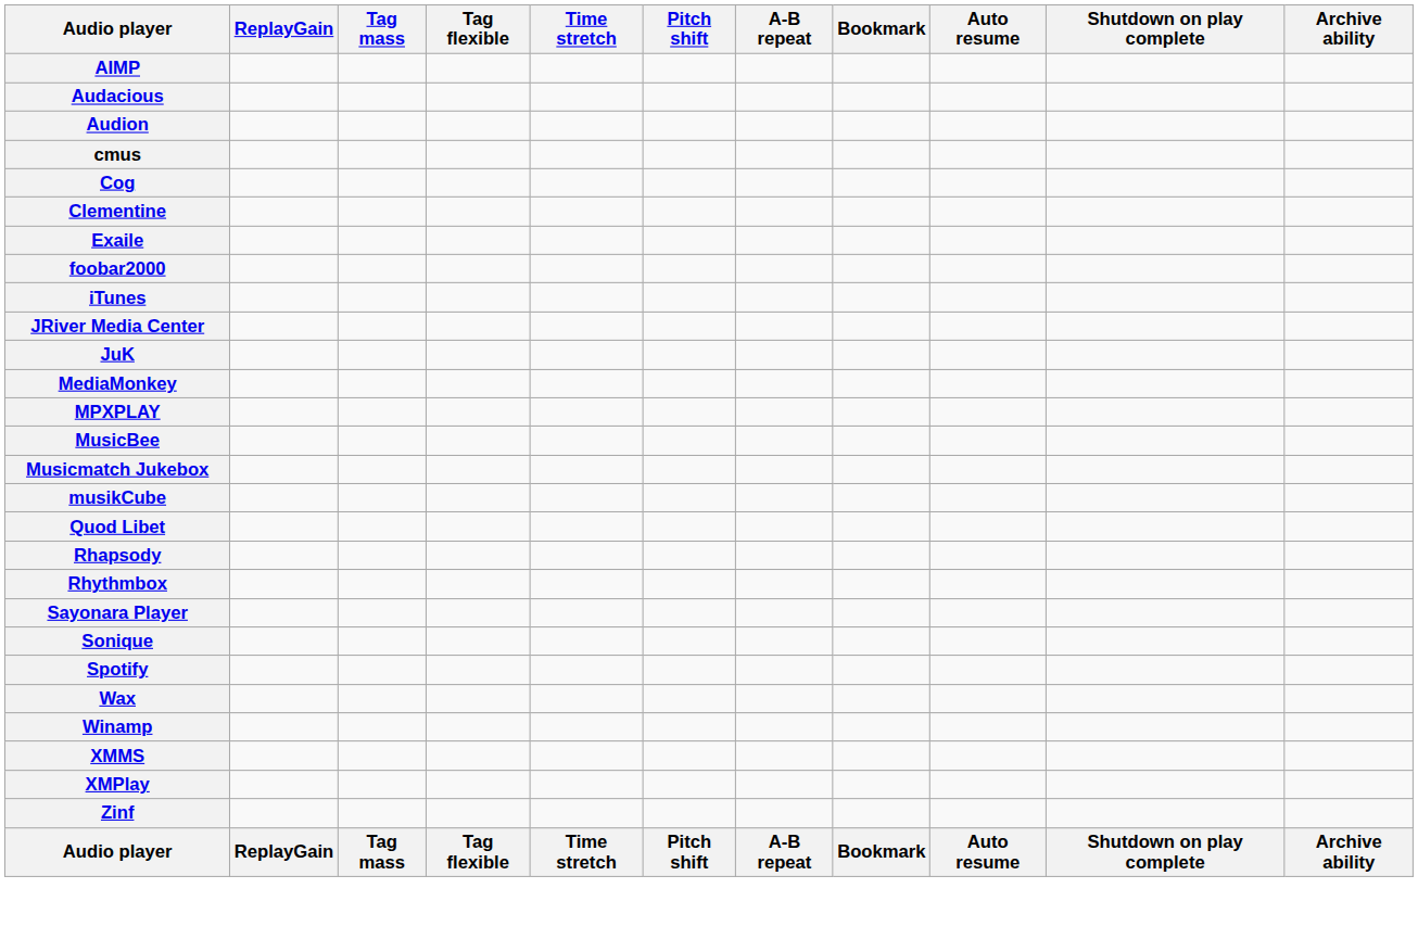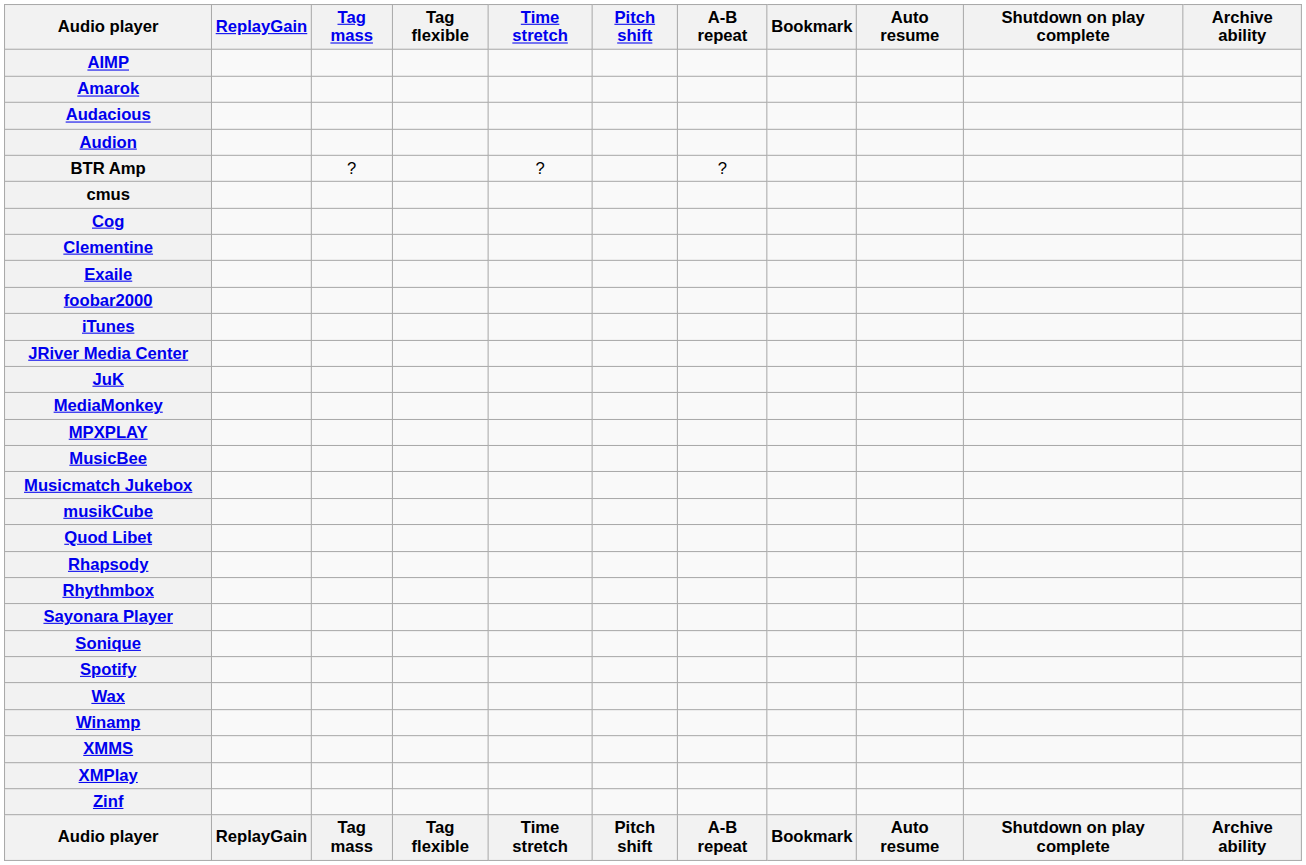+ row: Amarok
+ row: BTR Amp | ? | ? | ?
